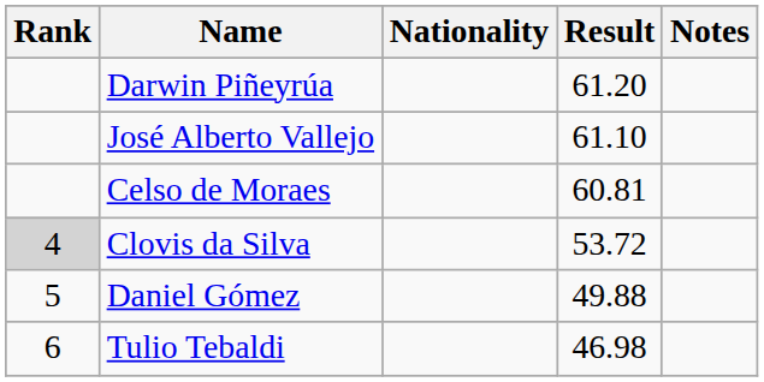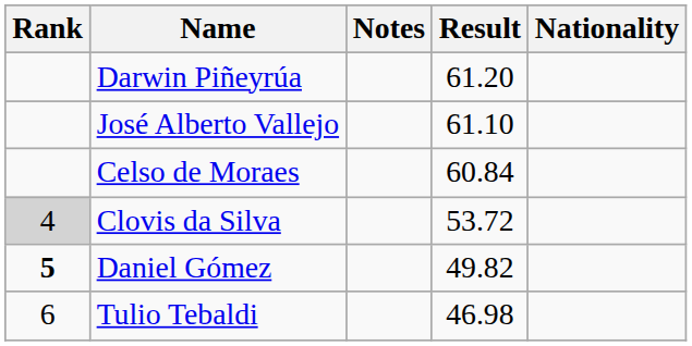columns swapped: Nationality <-> Notes
Celso de Moraes | Result: 60.81 -> 60.84
Daniel Gómez | Rank: normal -> bold
Daniel Gómez | Result: 49.88 -> 49.82
